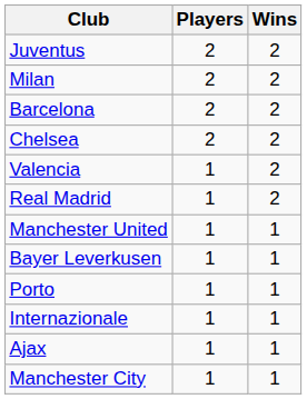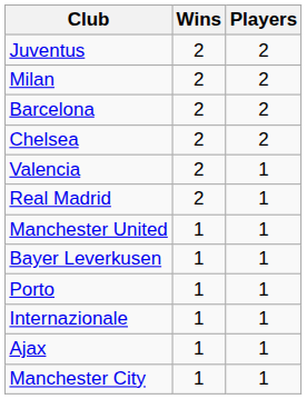columns swapped: Players <-> Wins
